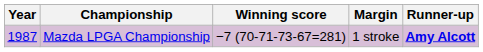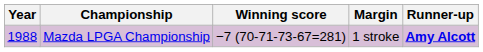Mazda LPGA Championship | Year: 1987 -> 1988
